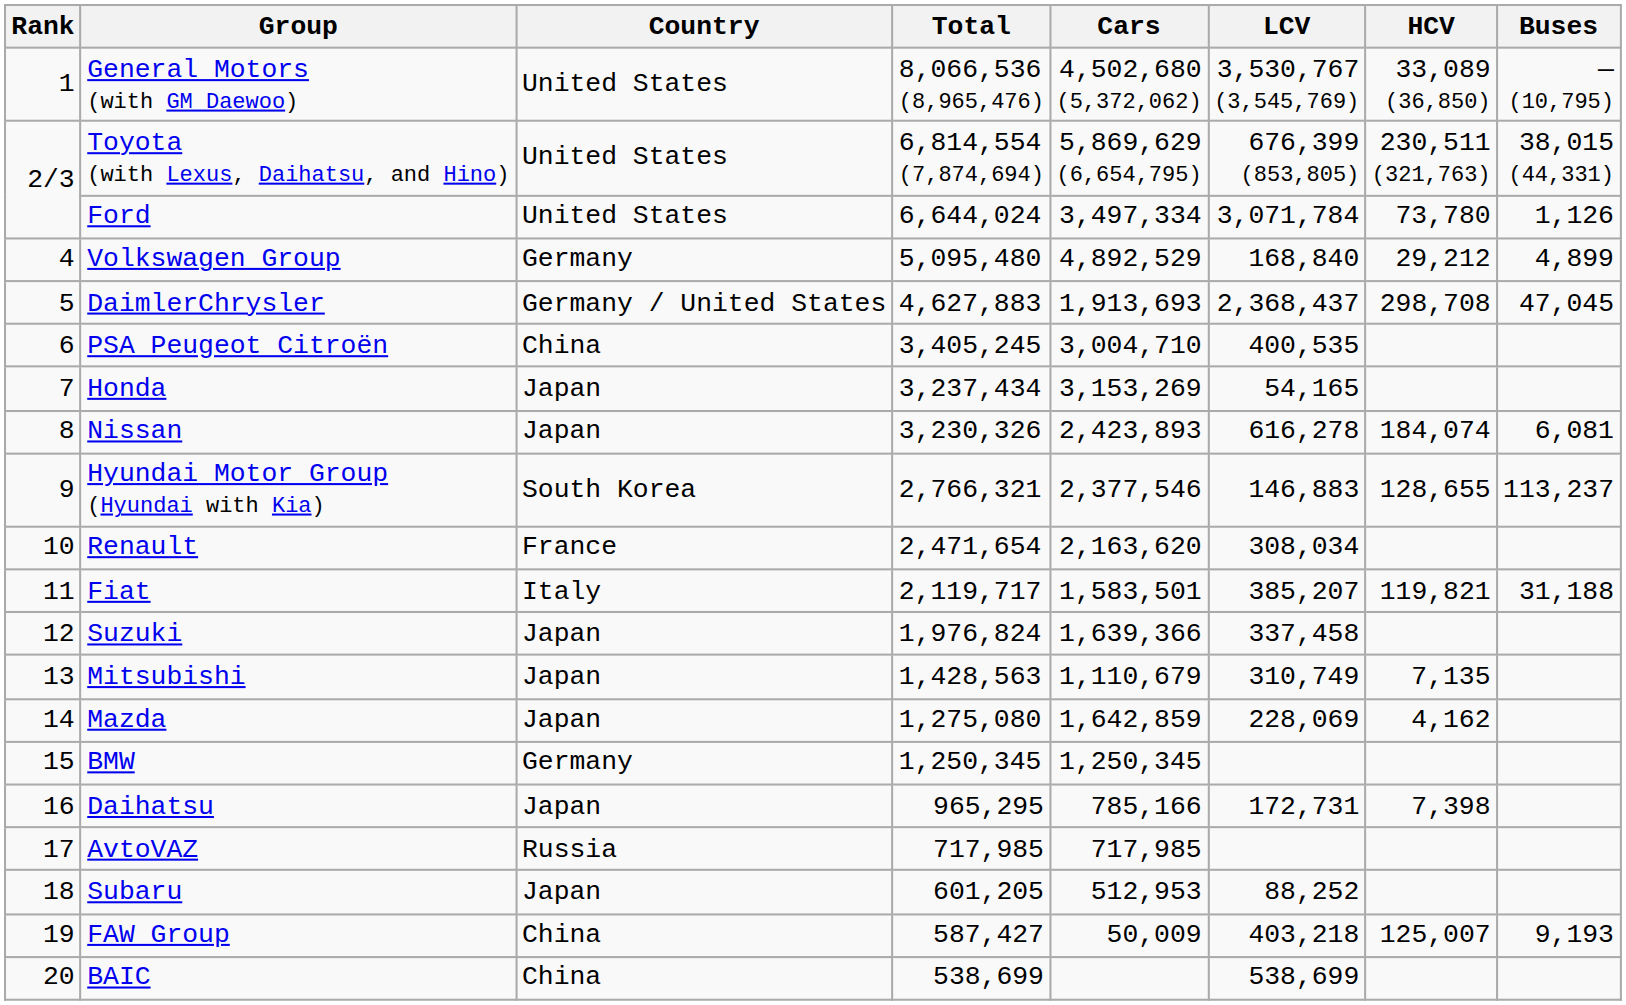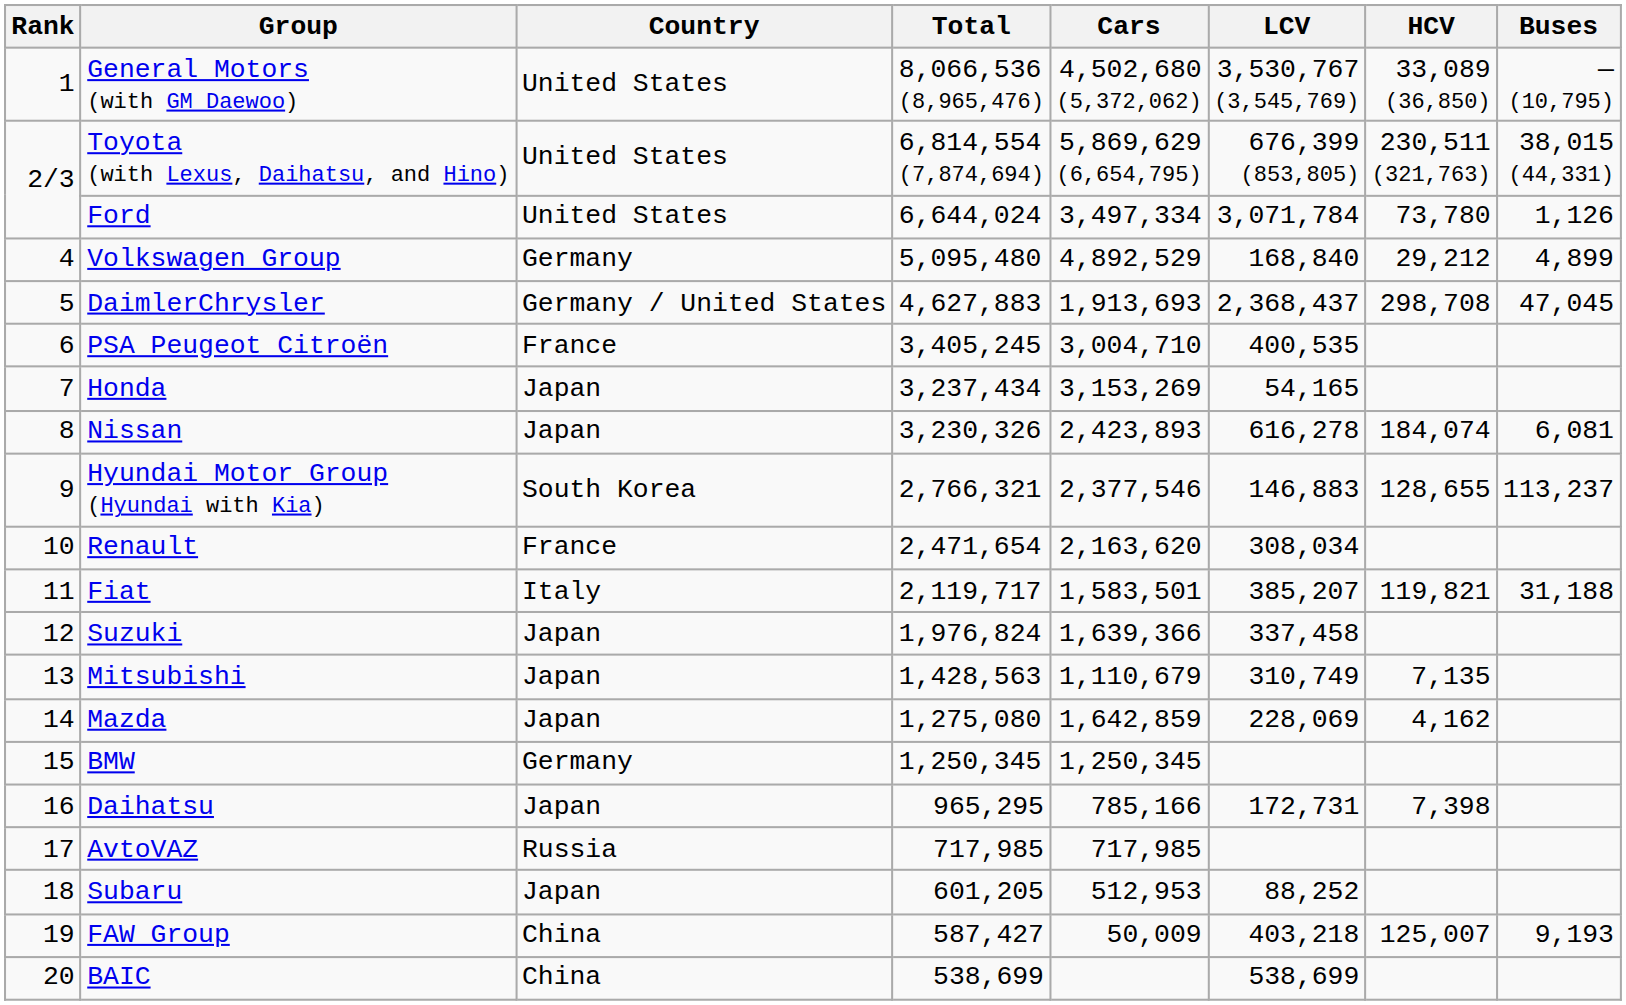PSA Peugeot Citroën | Country: China -> France
